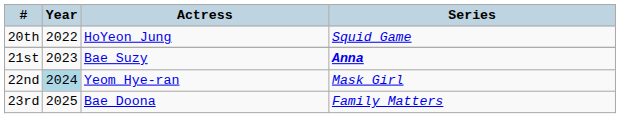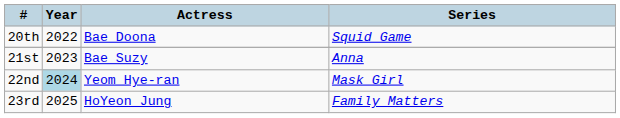20th | Actress: HoYeon Jung -> Bae Doona
21st | Series: bold -> normal
23rd | Actress: Bae Doona -> HoYeon Jung
